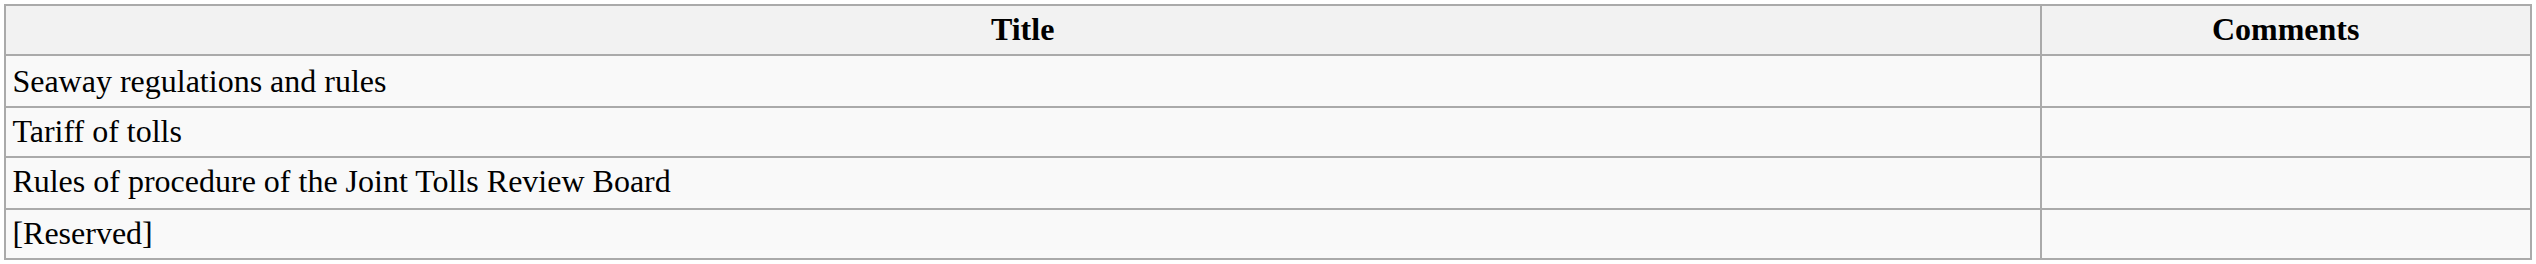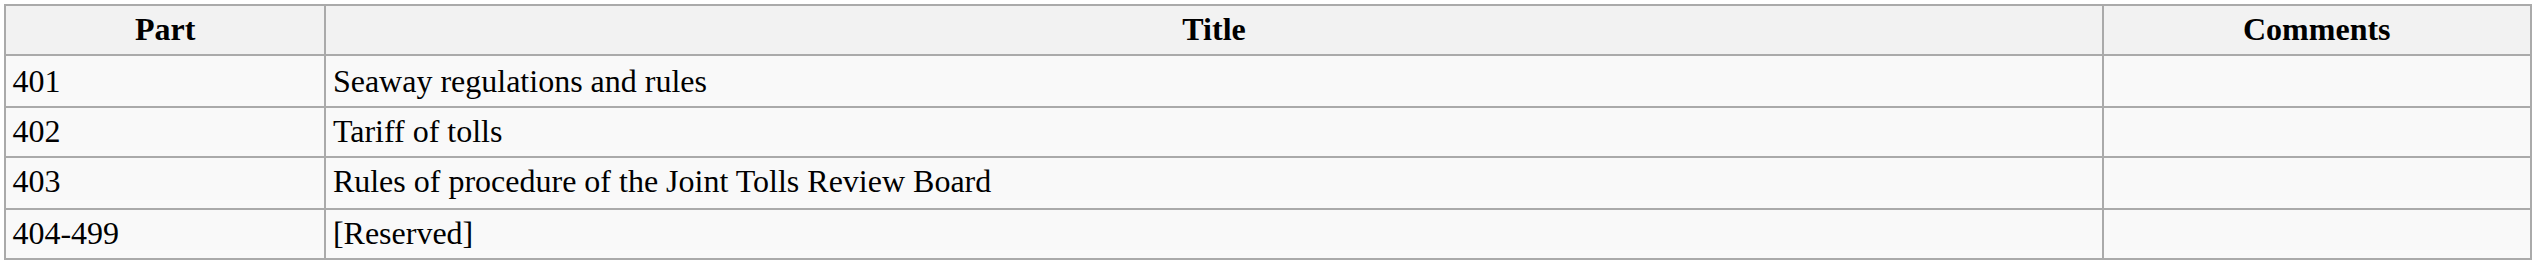+ column: Part | 401 | 402 | 403 | 404-499
